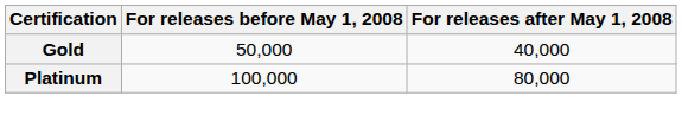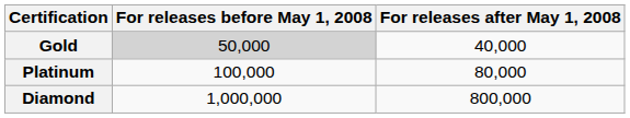Gold | For releases before May 1, 2008: no background -> lightgrey background
+ row: Diamond | 1,000,000 | 800,000
